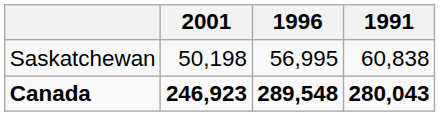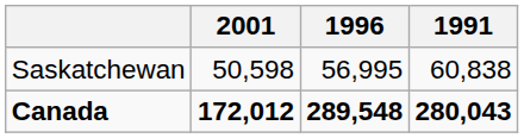Saskatchewan | 2001: 50,198 -> 50,598
Canada | 2001: 246,923 -> 172,012
